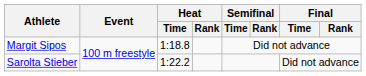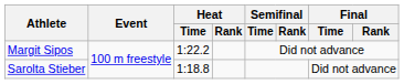Margit Sipos | Heat / Time: 1:18.8 -> 1:22.2
Sarolta Stieber | Heat / Time: 1:22.2 -> 1:18.8
